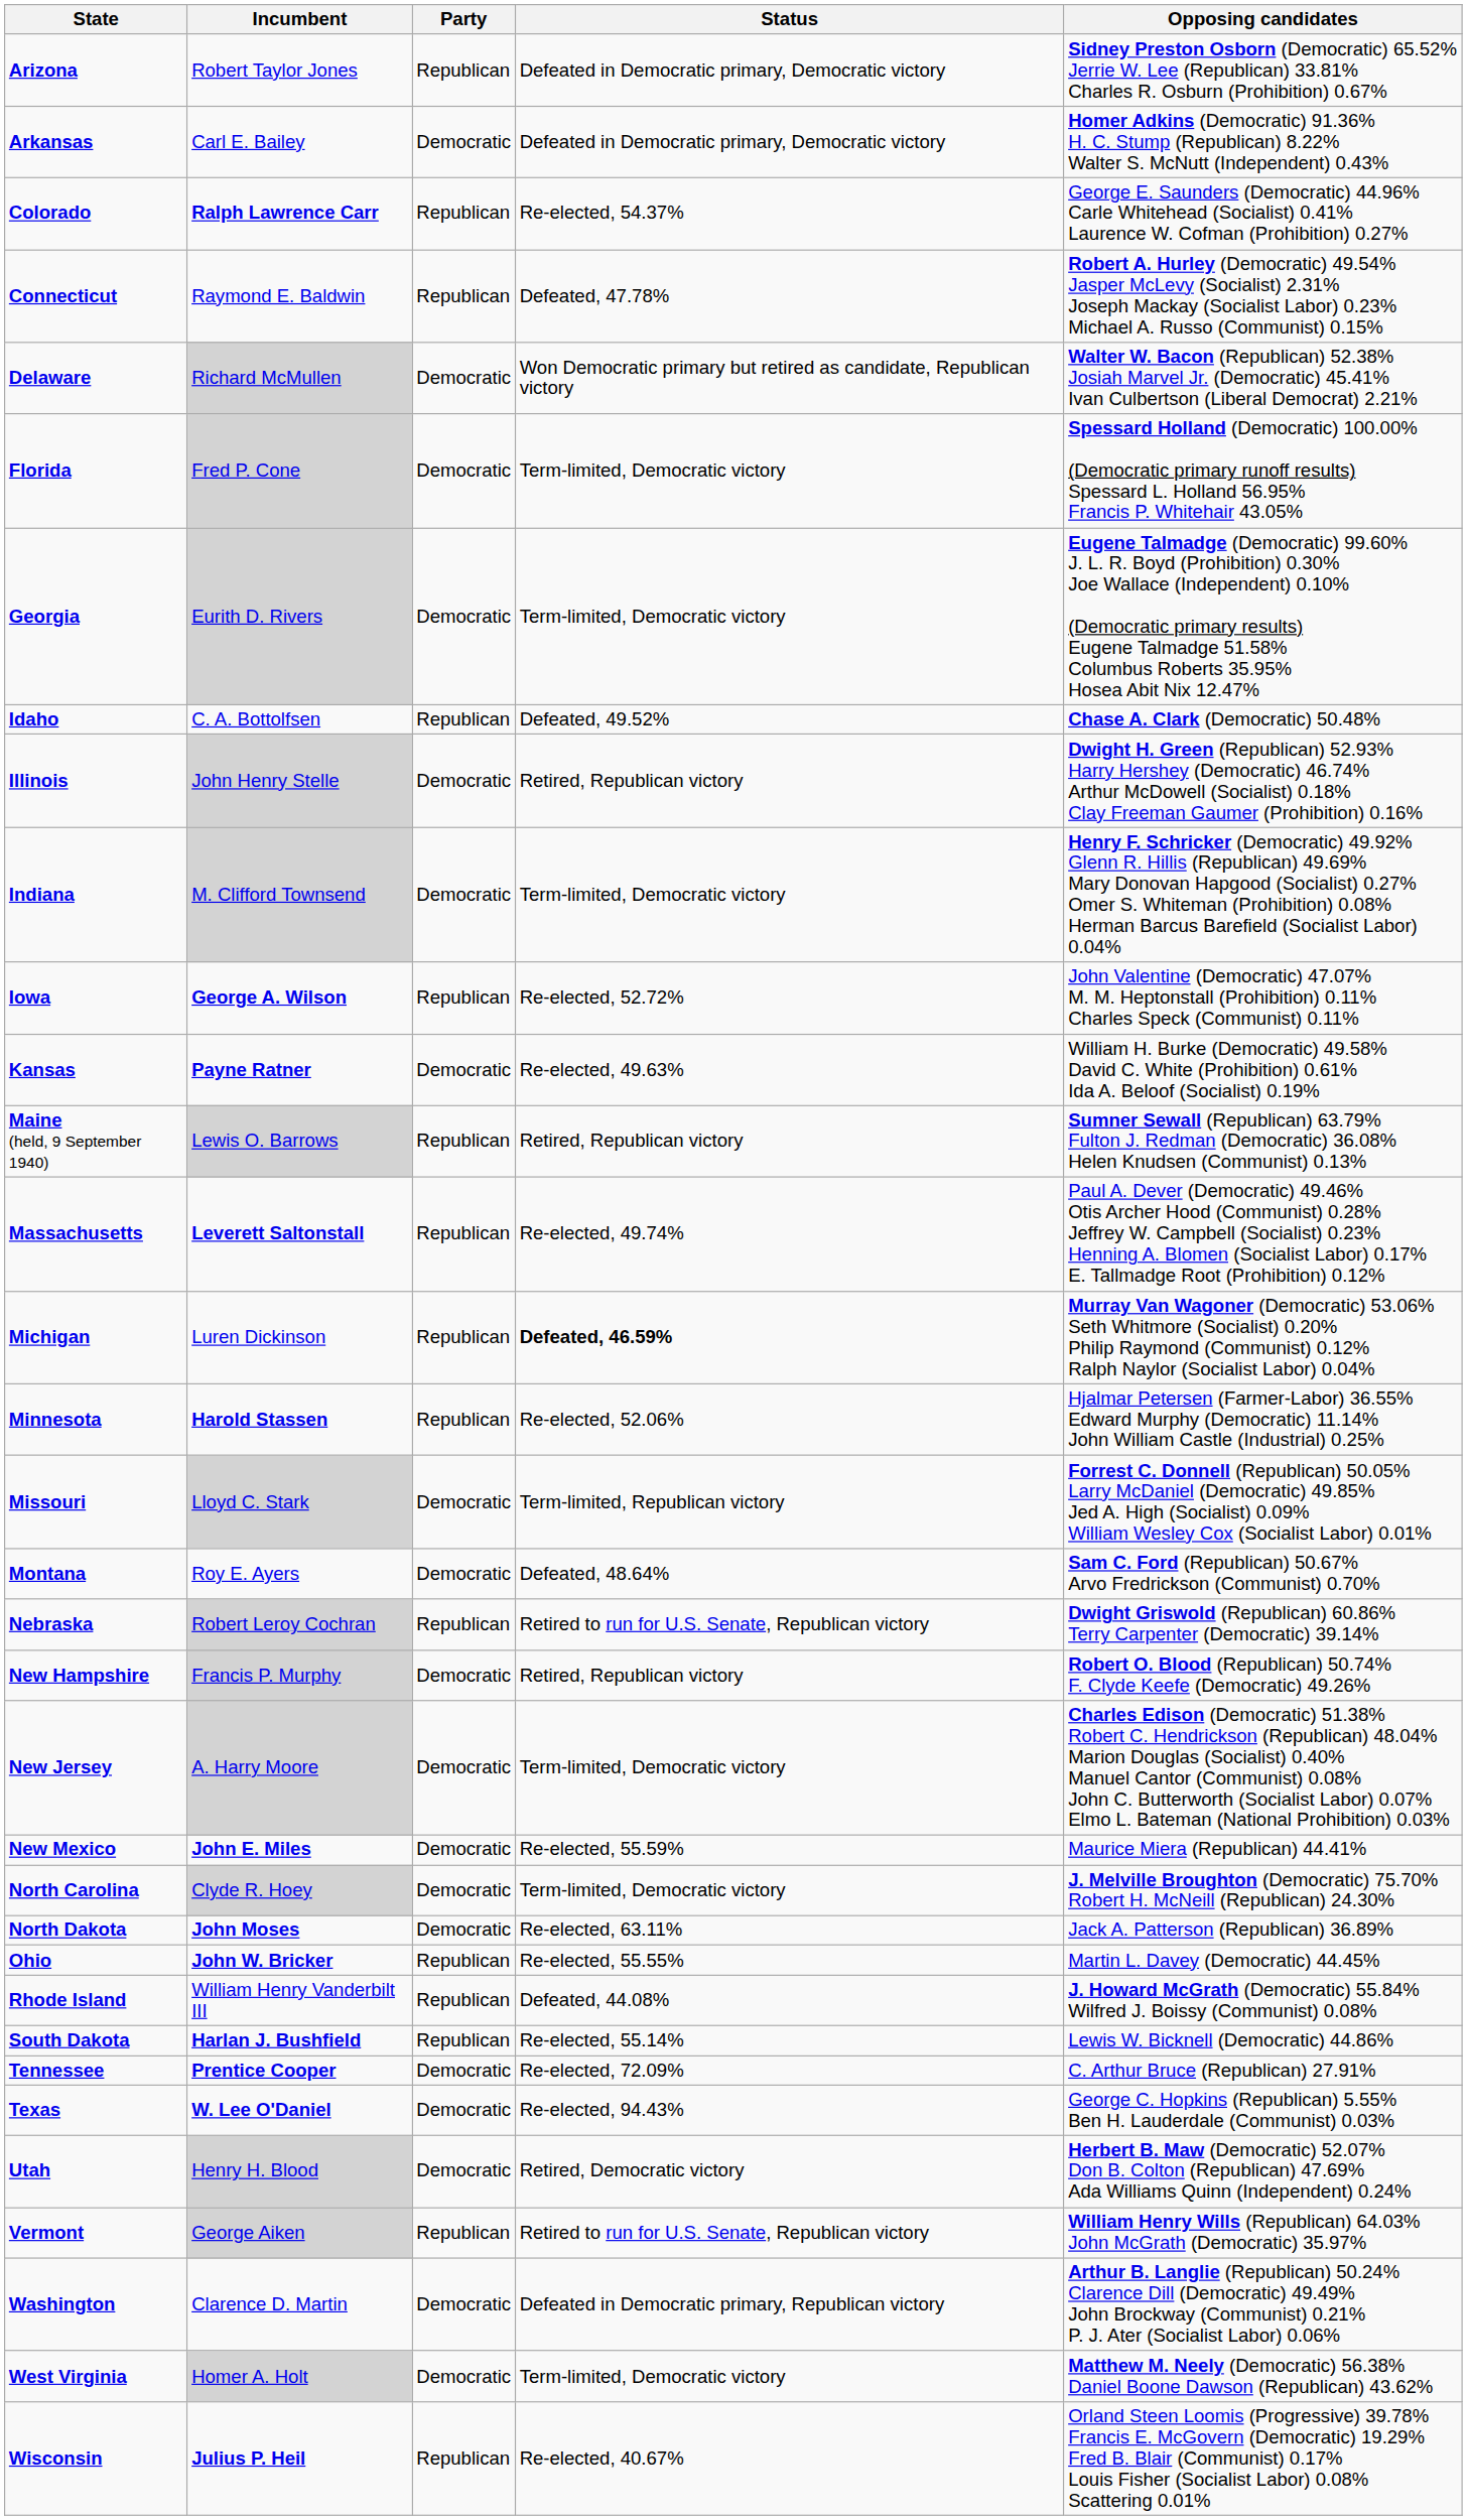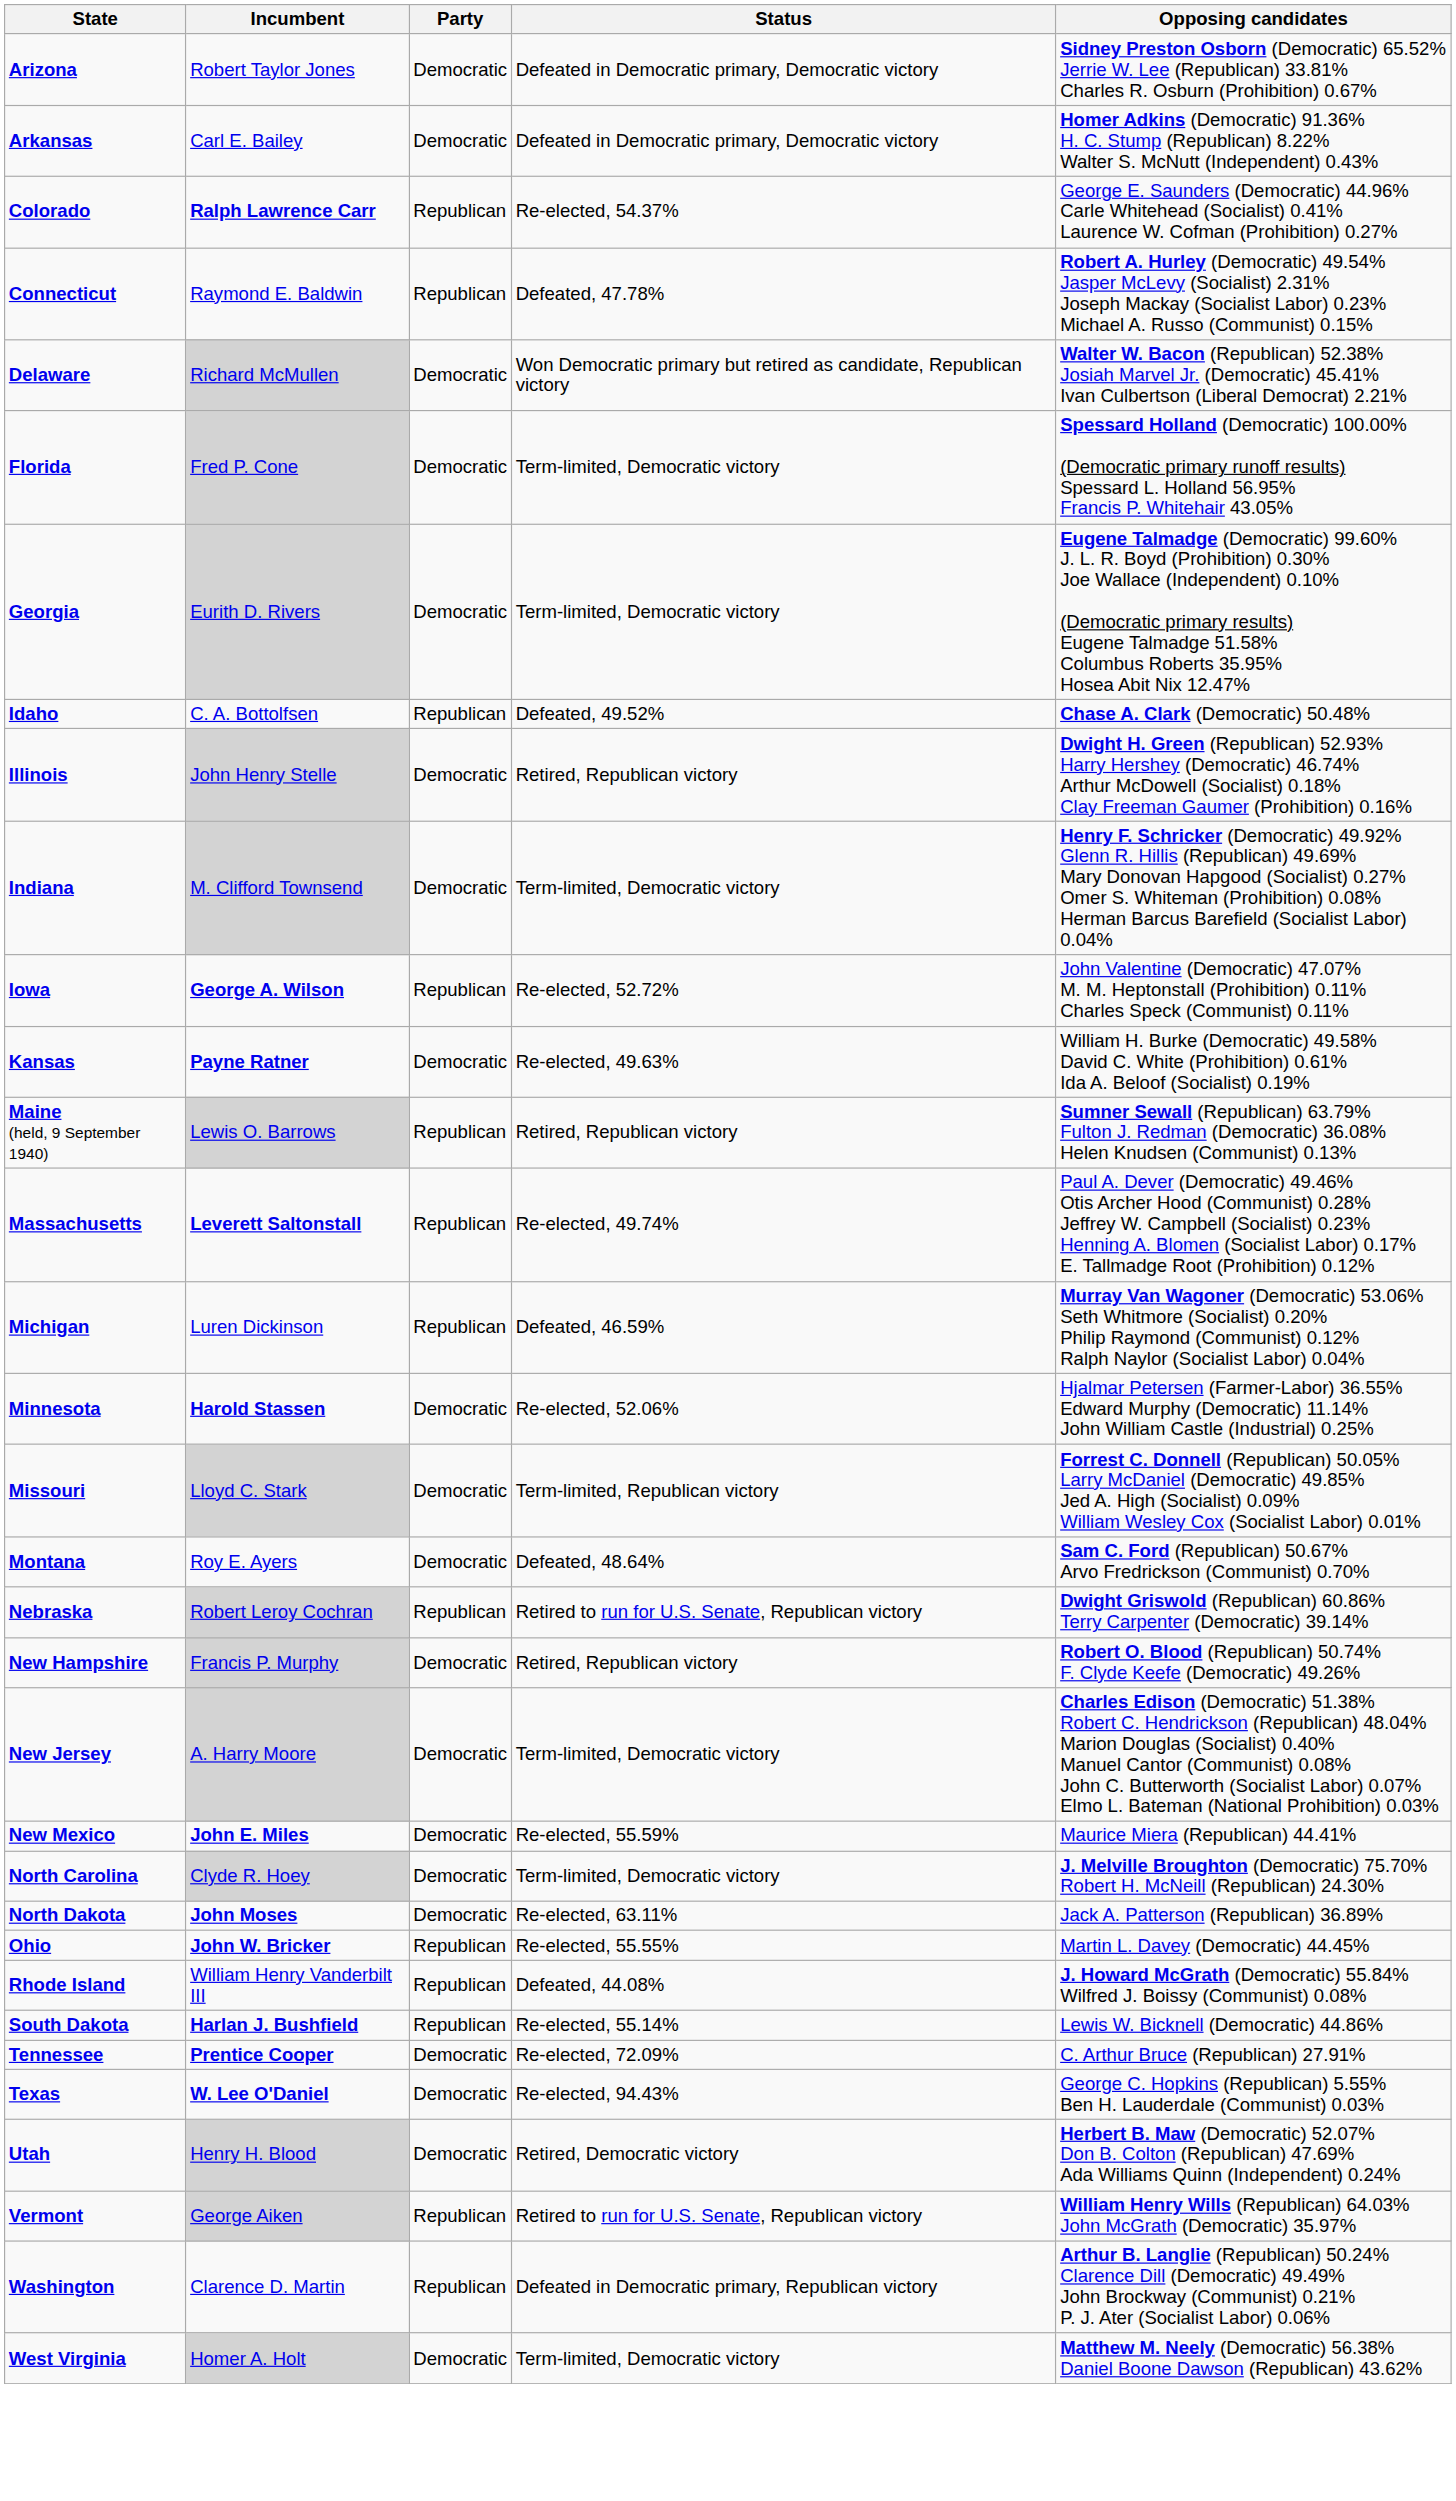Arizona | Party: Republican -> Democratic
Michigan | Status: bold -> normal
Minnesota | Party: Republican -> Democratic
Washington | Party: Democratic -> Republican
- row: Wisconsin | Julius P. Heil | Republican | Re-elected, 40.67% | Orland Steen Loomis (Progressive) 39.78% Francis E. McGovern (Democratic) 19.29% Fred B. Blair (Communist) 0.17% Louis Fisher (Socialist Labor) 0.08% Scattering 0.01%
